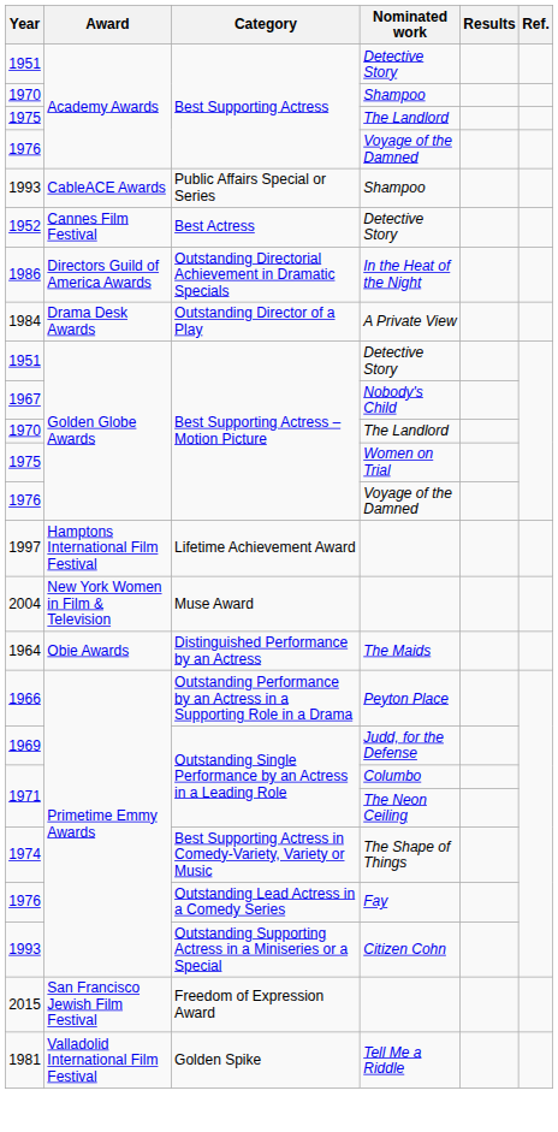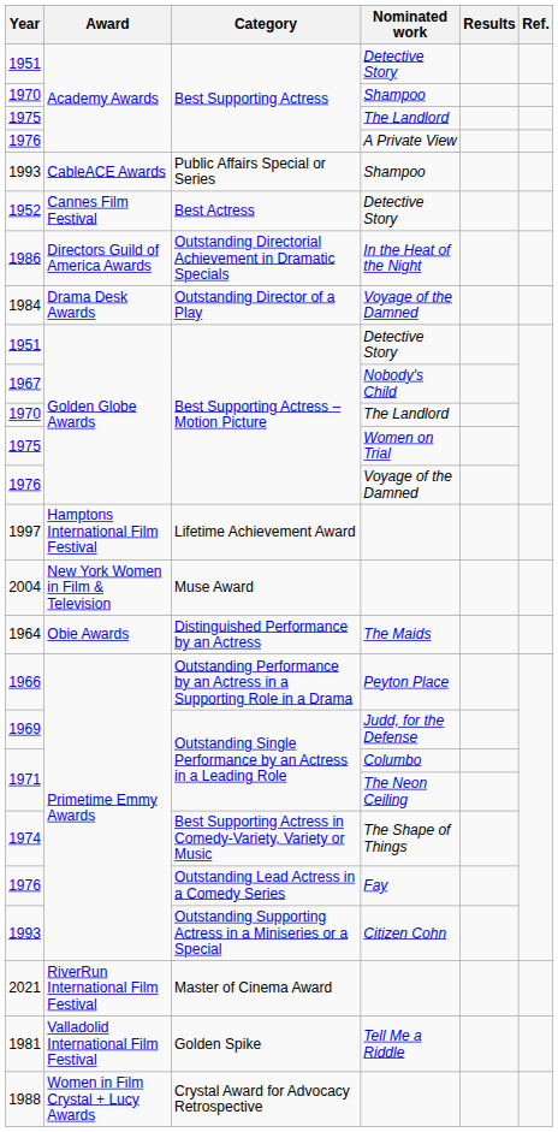1976 / Best Supporting Actress | Nominated work: Voyage of the Damned -> A Private View
1984 | Nominated work: A Private View -> Voyage of the Damned
+ row: 2021 | RiverRun International Film Festival | Master of Cinema Award
- row: 2015 | San Francisco Jewish Film Festival | Freedom of Expression Award
+ row: 1988 | Women in Film Crystal + Lucy Awards | Crystal Award for Advocacy Retrospective
